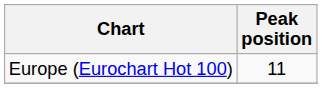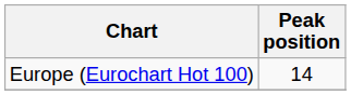Europe (Eurochart Hot 100) | Peak position: 11 -> 14
